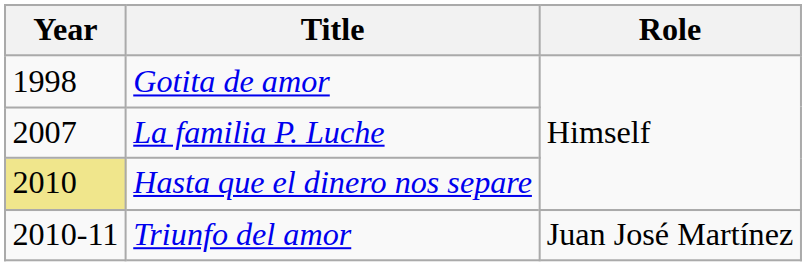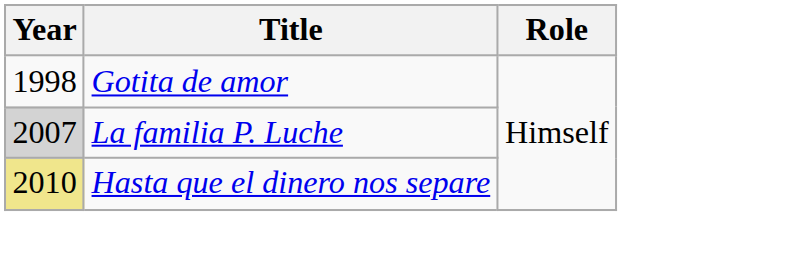La familia P. Luche | Year: no background -> lightgrey background
- row: 2010-11 | Triunfo del amor | Juan José Martínez
